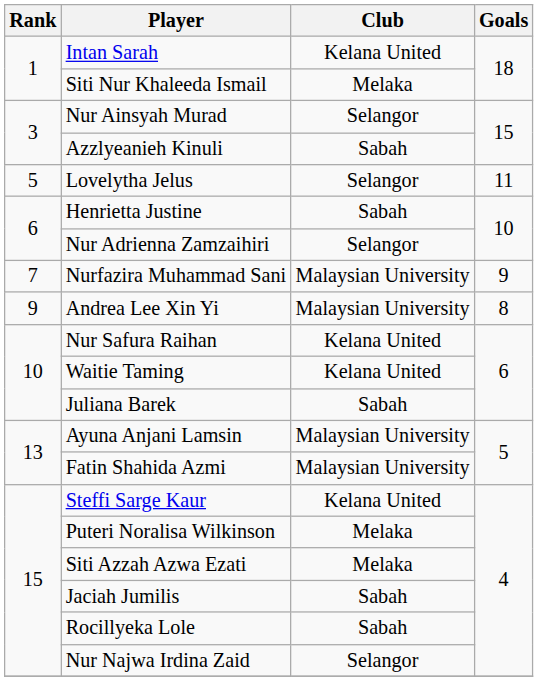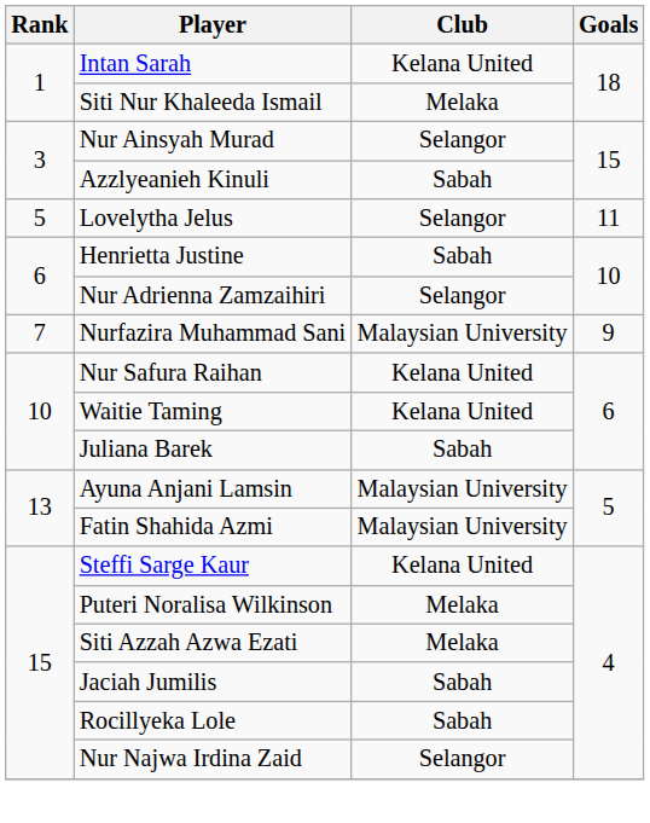- row: 9 | Andrea Lee Xin Yi | Malaysian University | 8
